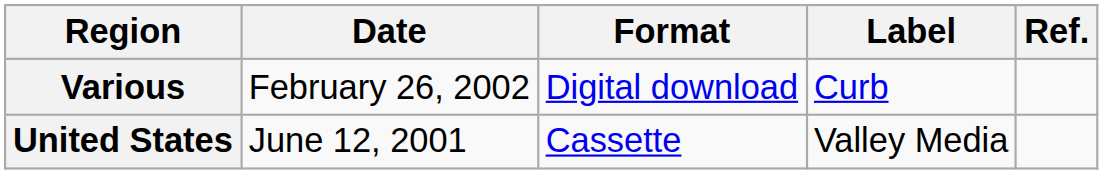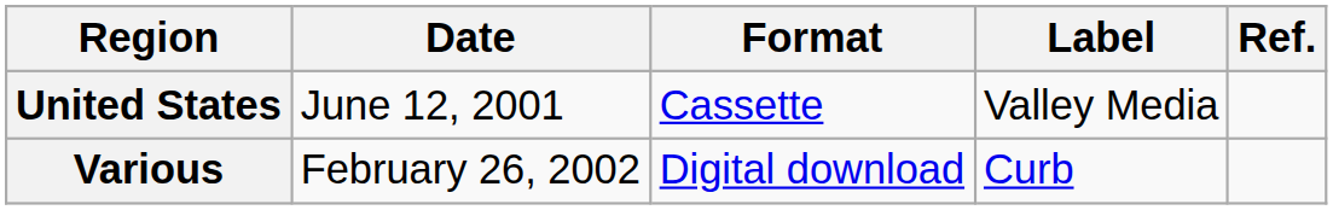rows swapped: United States <-> Various
